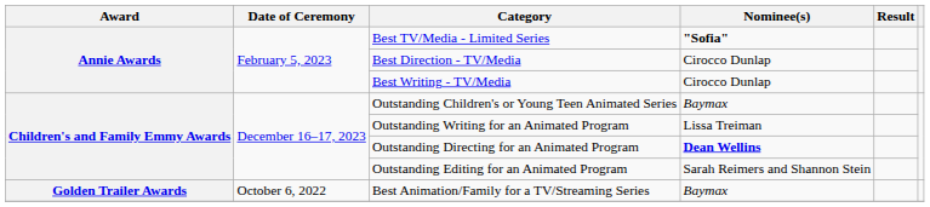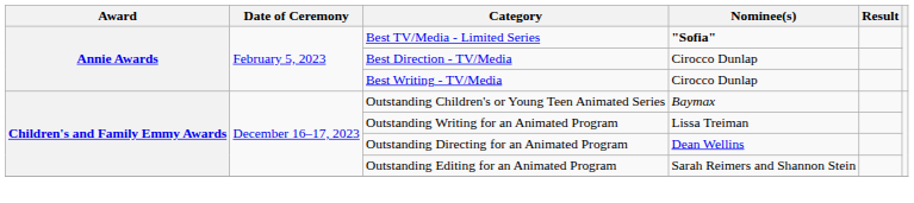Outstanding Directing for an Animated Program | Nominee(s): bold -> normal
- row: Golden Trailer Awards | October 6, 2022 | Best Animation/Family for a TV/Streaming Series | Baymax
